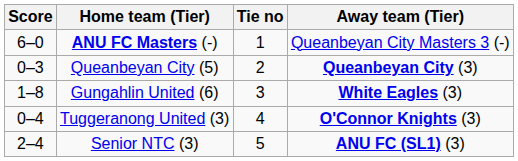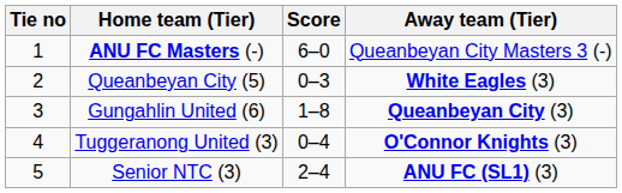columns swapped: Tie no <-> Score
Queanbeyan City (5) | Away team (Tier): Queanbeyan City (3) -> White Eagles (3)
Gungahlin United (6) | Away team (Tier): White Eagles (3) -> Queanbeyan City (3)
